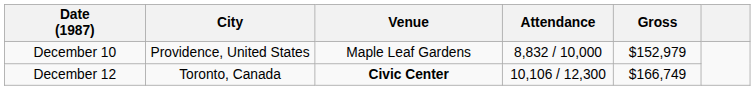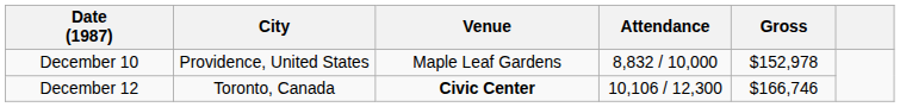December 10 | Gross: $152,979 -> $152,978
December 12 | Gross: $166,749 -> $166,746
